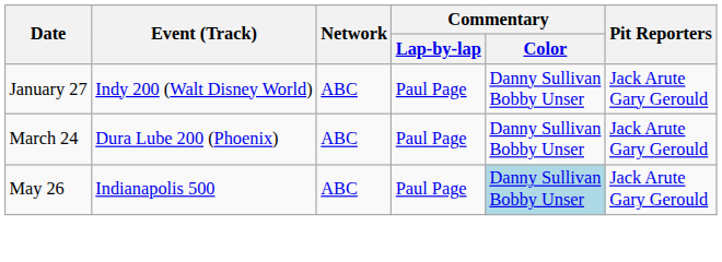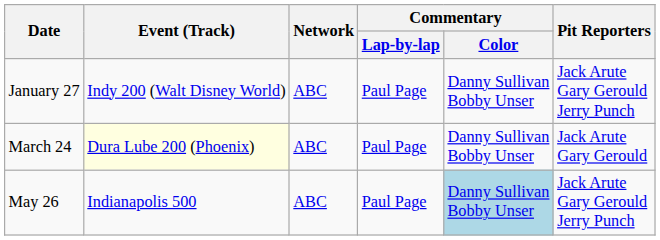January 27 | Pit Reporters: Jack Arute Gary Gerould -> Jack Arute Gary Gerould Jerry Punch
March 24 | Event (Track): no background -> lightyellow background
May 26 | Pit Reporters: Jack Arute Gary Gerould -> Jack Arute Gary Gerould Jerry Punch
